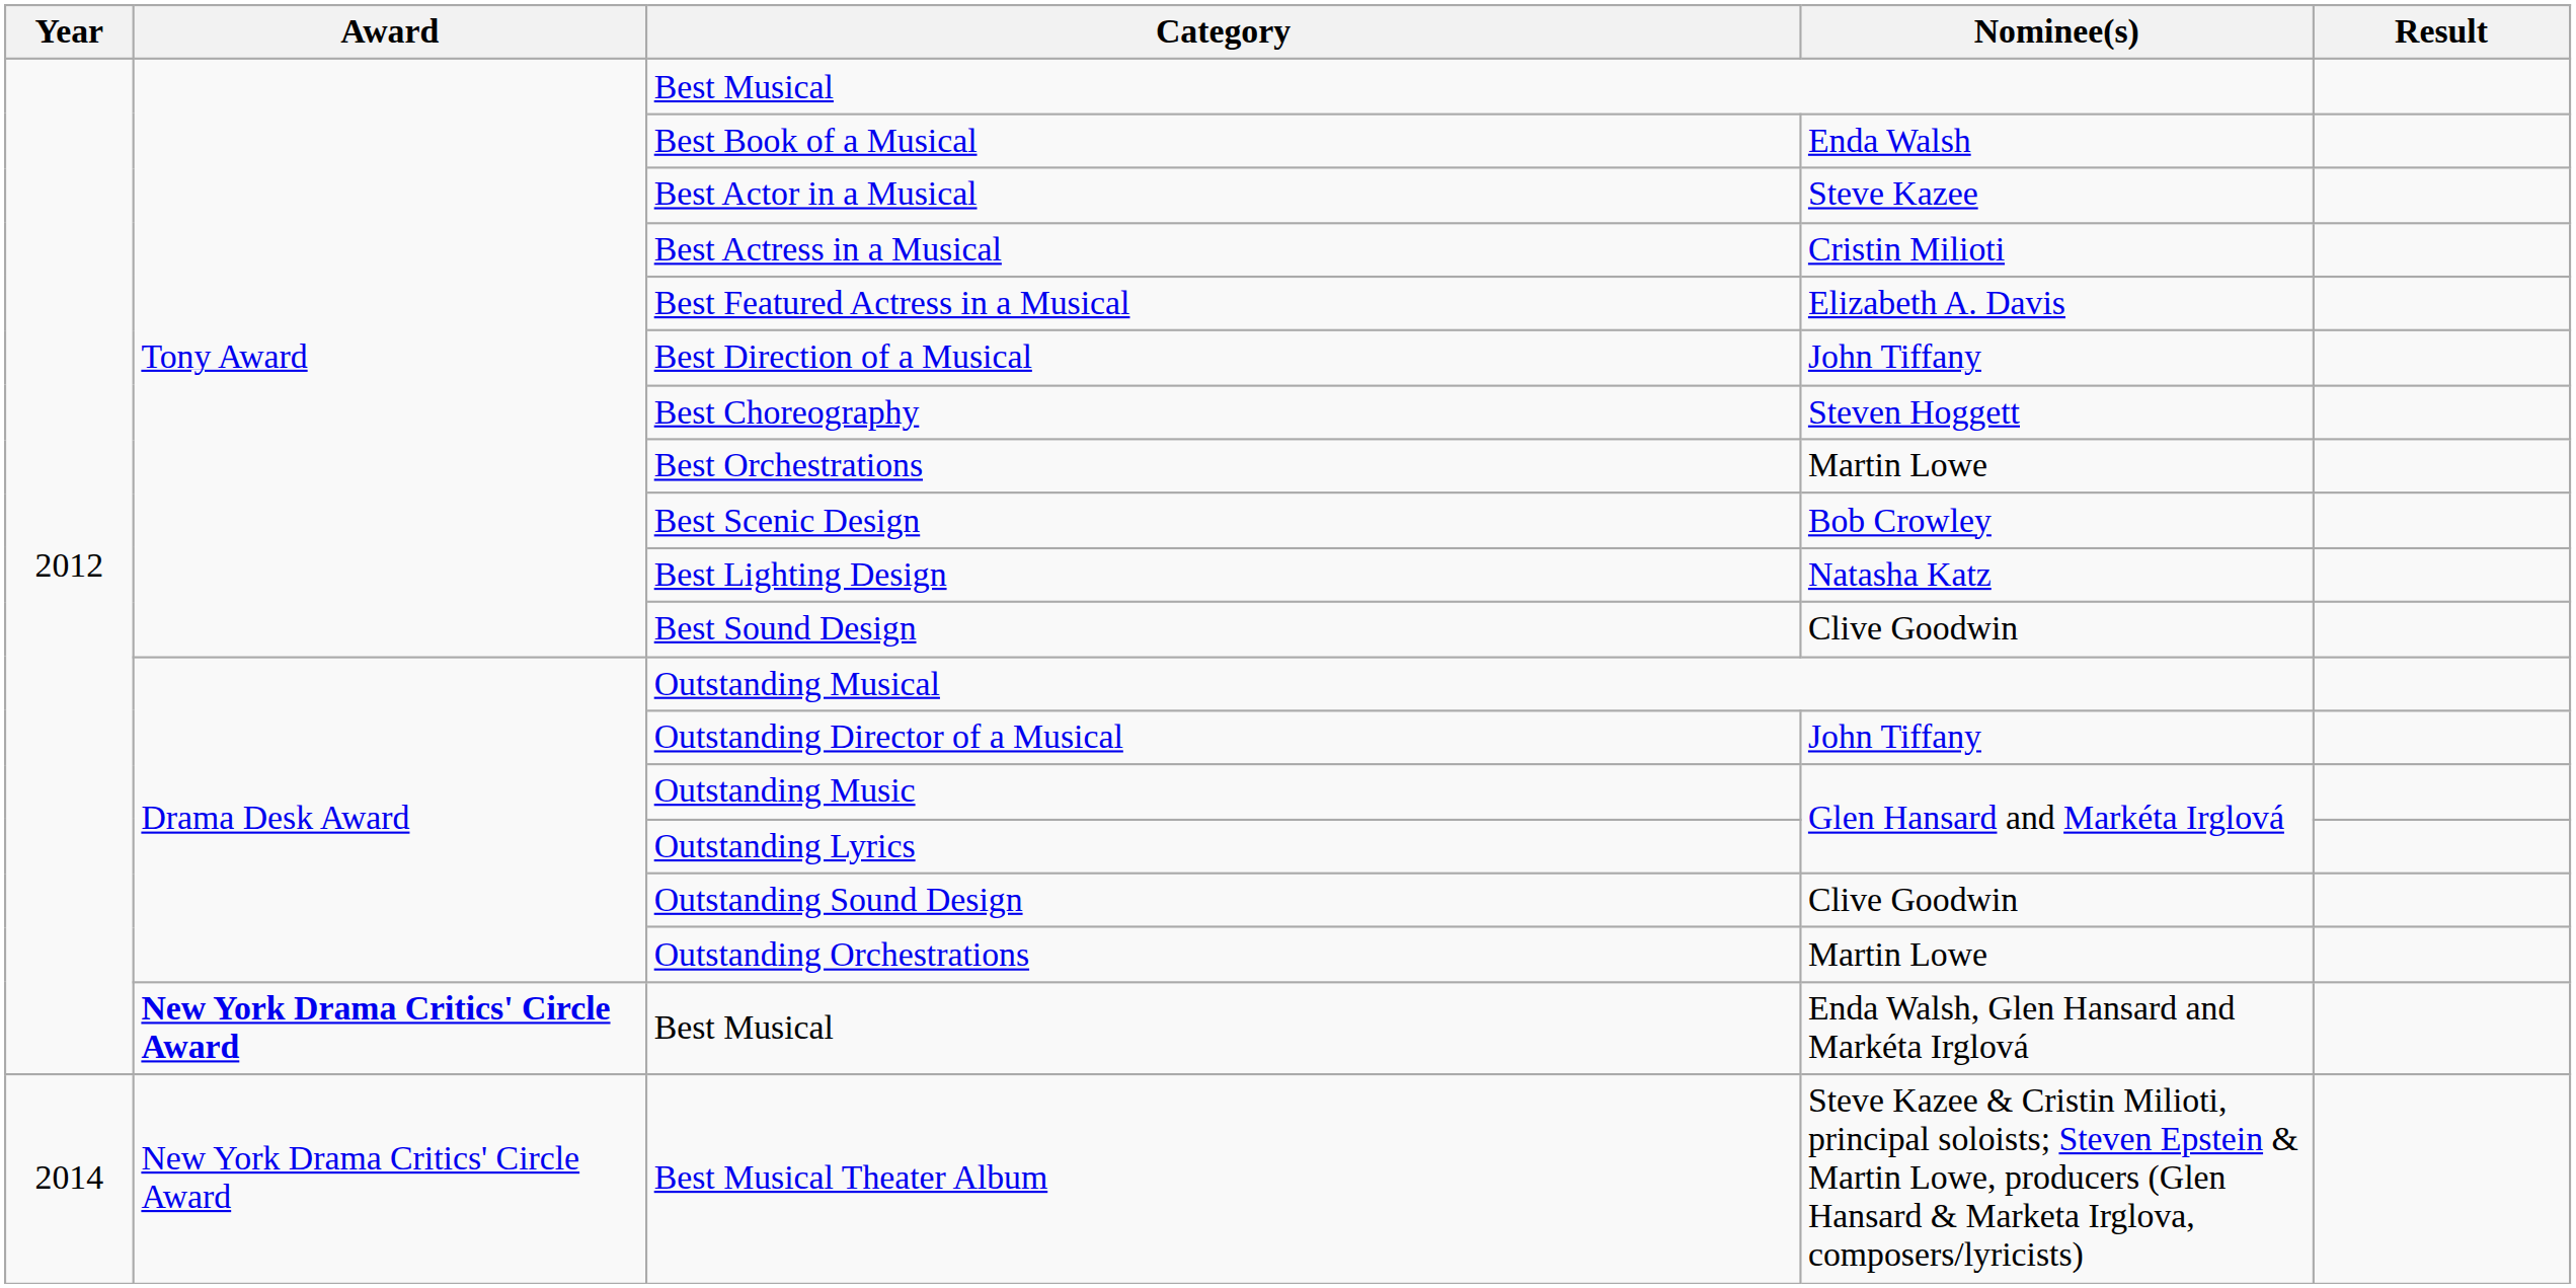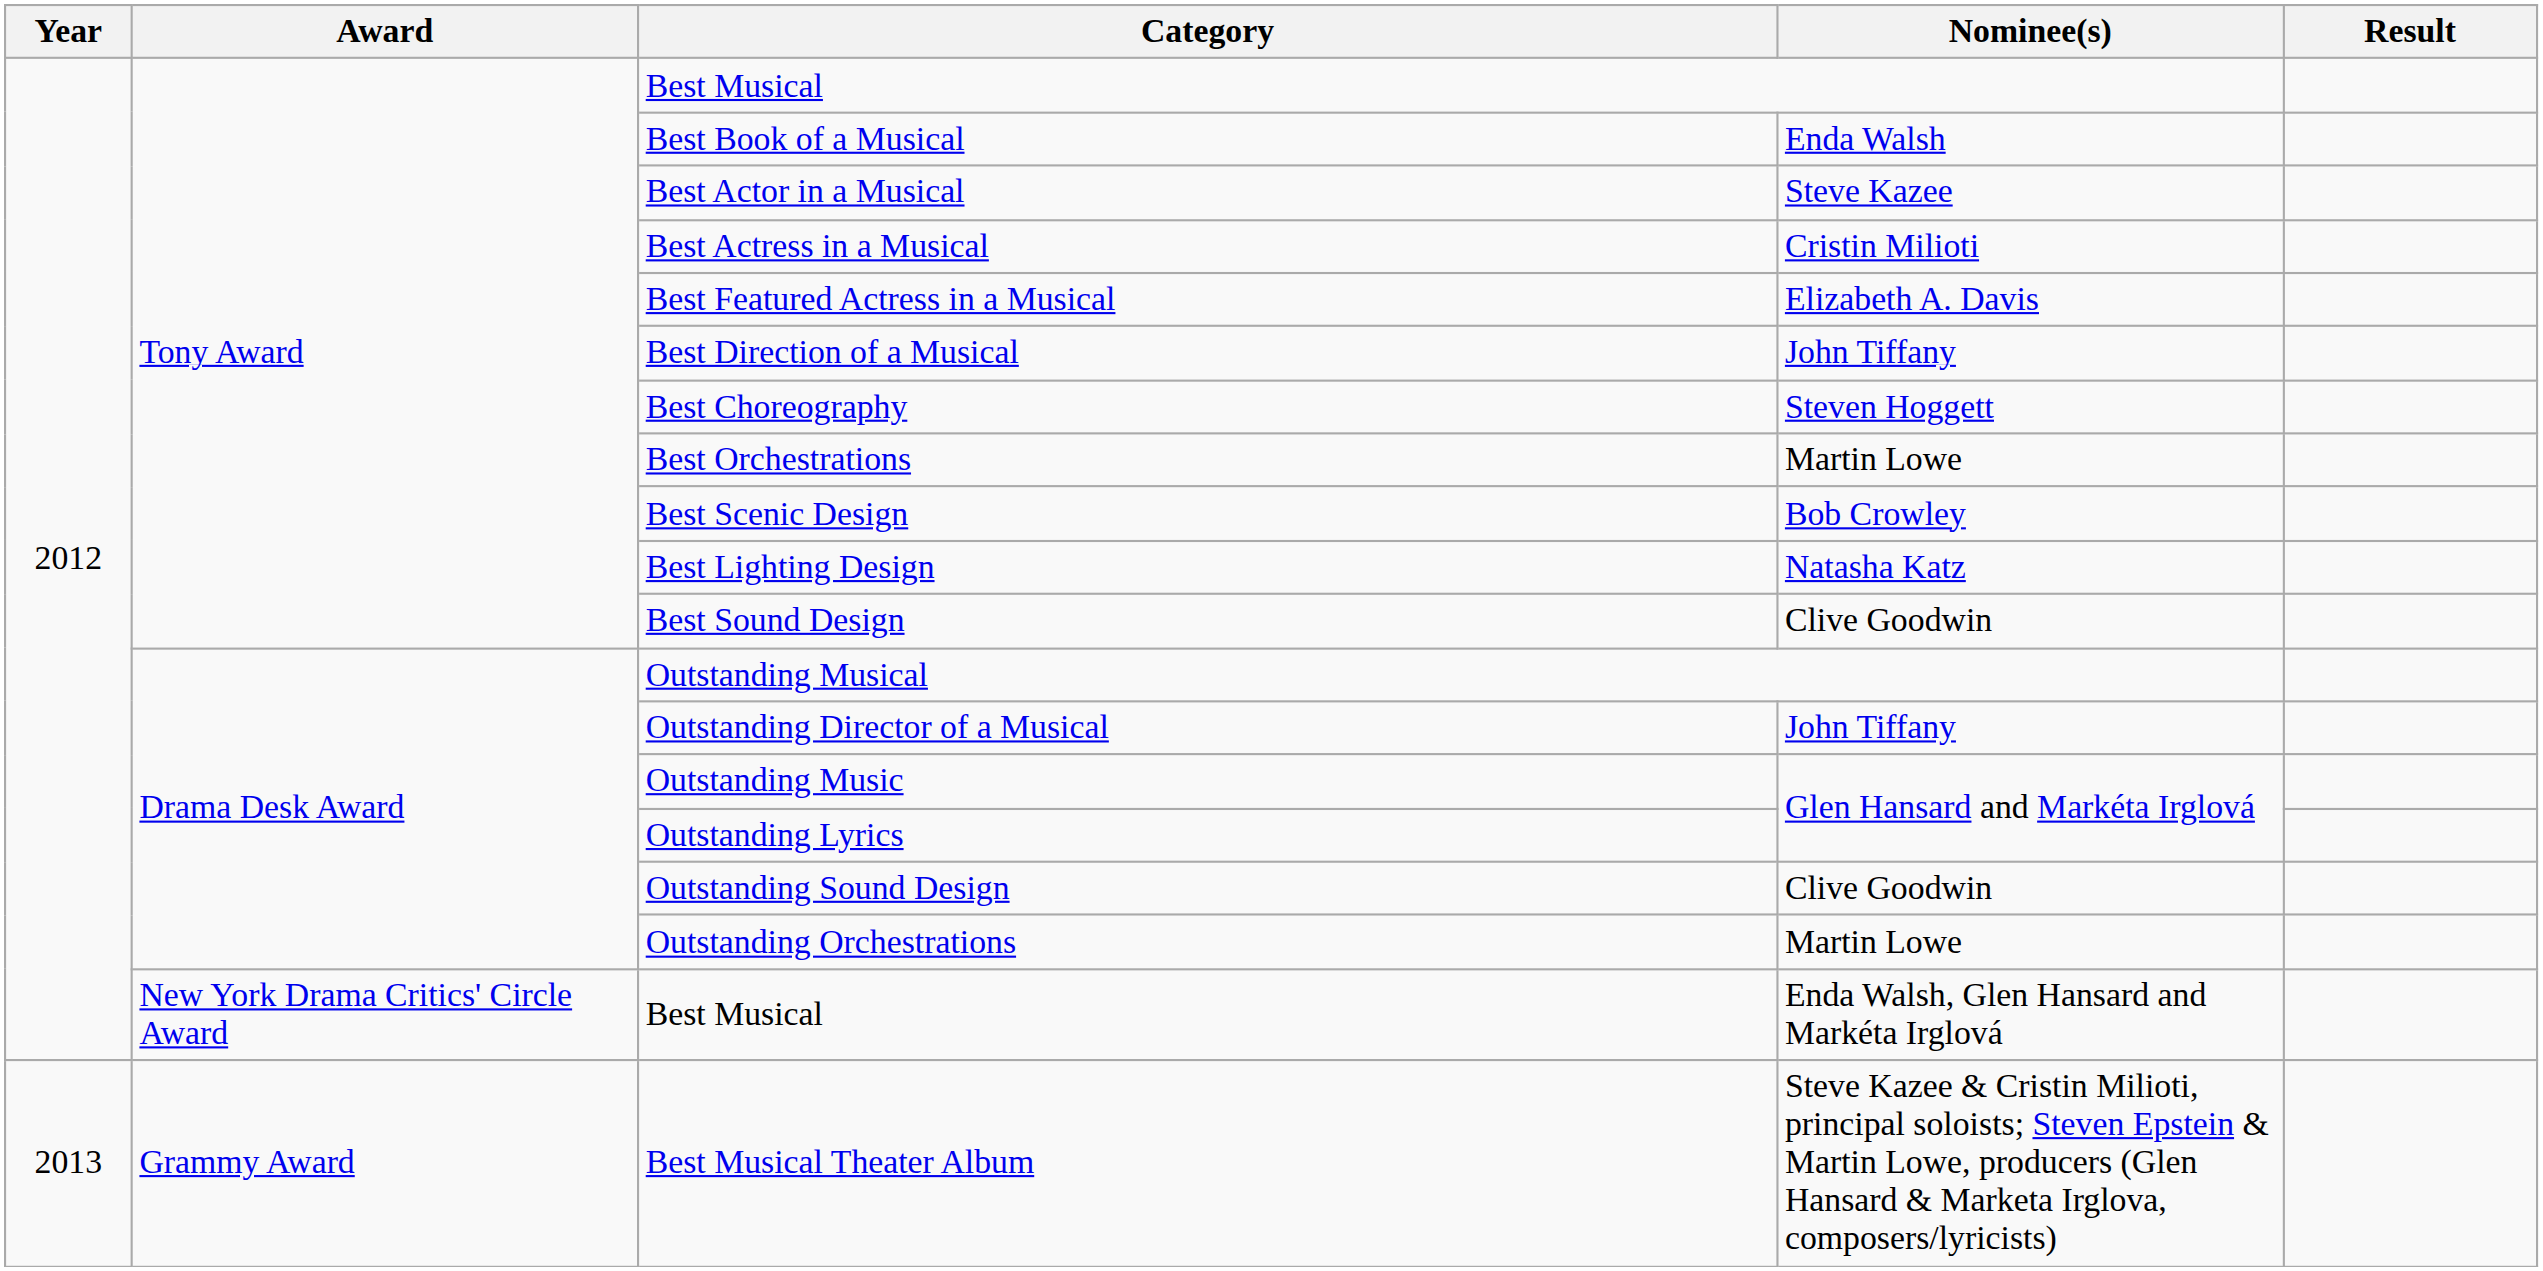Best Musical / Enda Walsh, Glen Hansard and Markéta Irglová | Award: bold -> normal
Best Musical Theater Album | Year: 2014 -> 2013
Best Musical Theater Album | Award: New York Drama Critics' Circle Award -> Grammy Award
